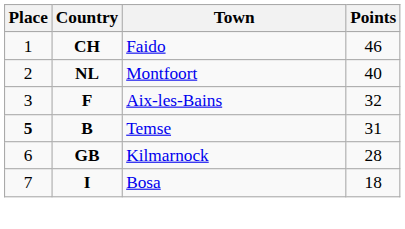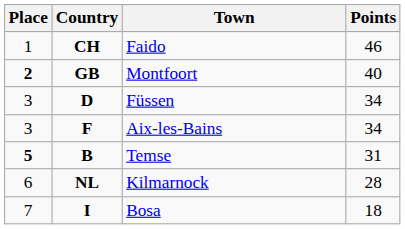Montfoort | Place: normal -> bold
Montfoort | Country: NL -> GB
+ row: 3 | D | Füssen | 34
Aix-les-Bains | Points: 32 -> 34
Kilmarnock | Country: GB -> NL
